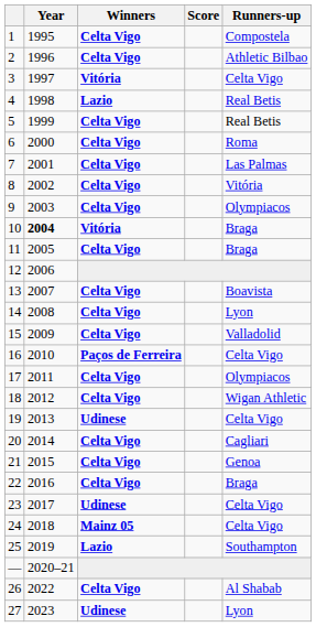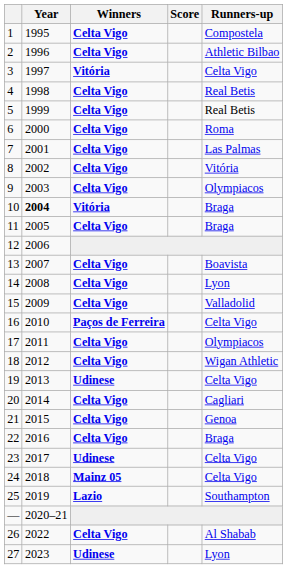4 | Winners: Lazio -> Celta Vigo
